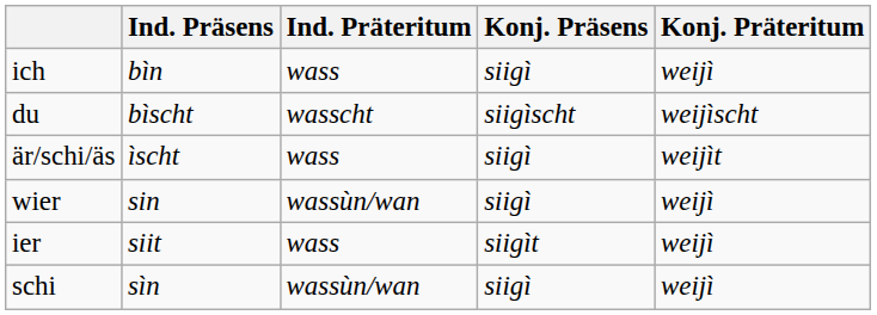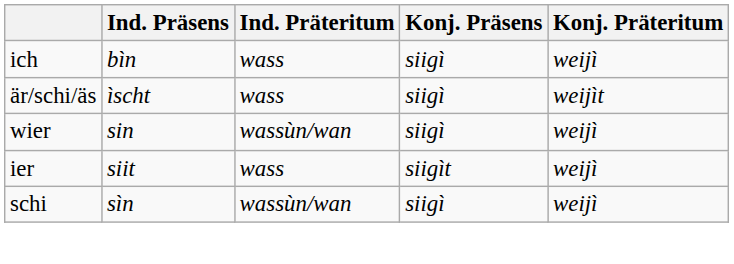- row: du | bìscht | wasscht | siigìscht | weijìscht
